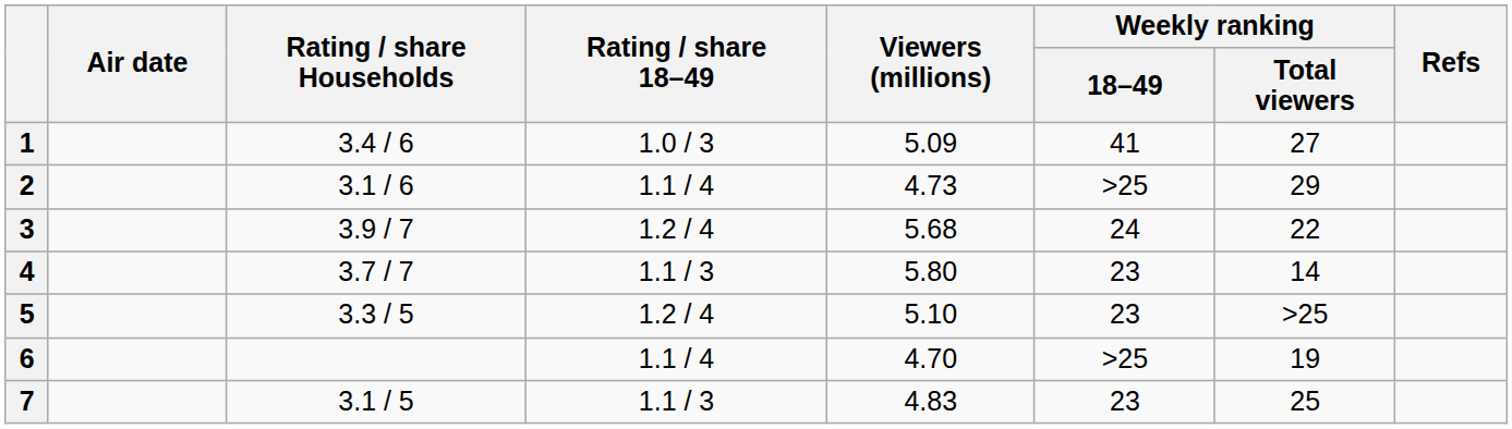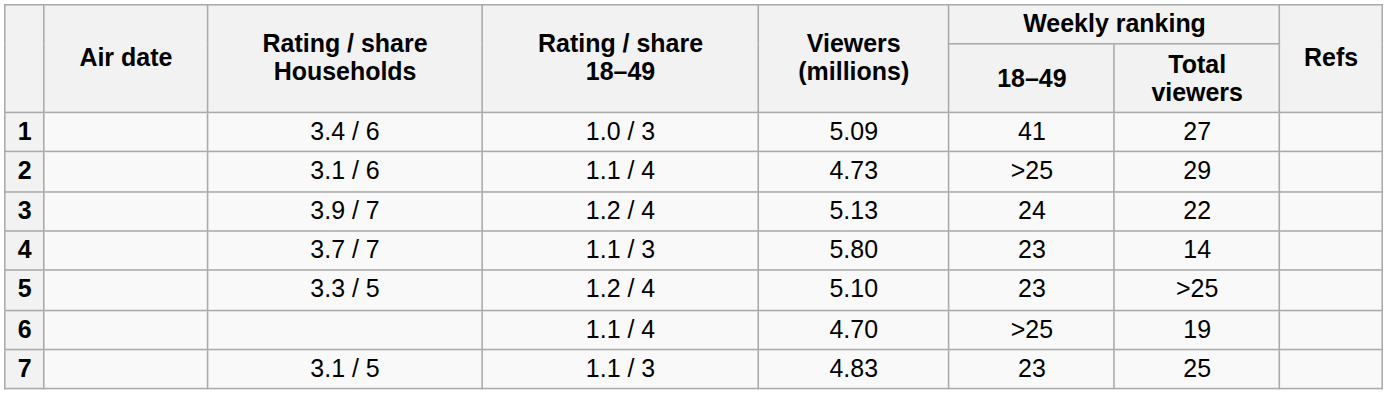3 | Viewers (millions): 5.68 -> 5.13
